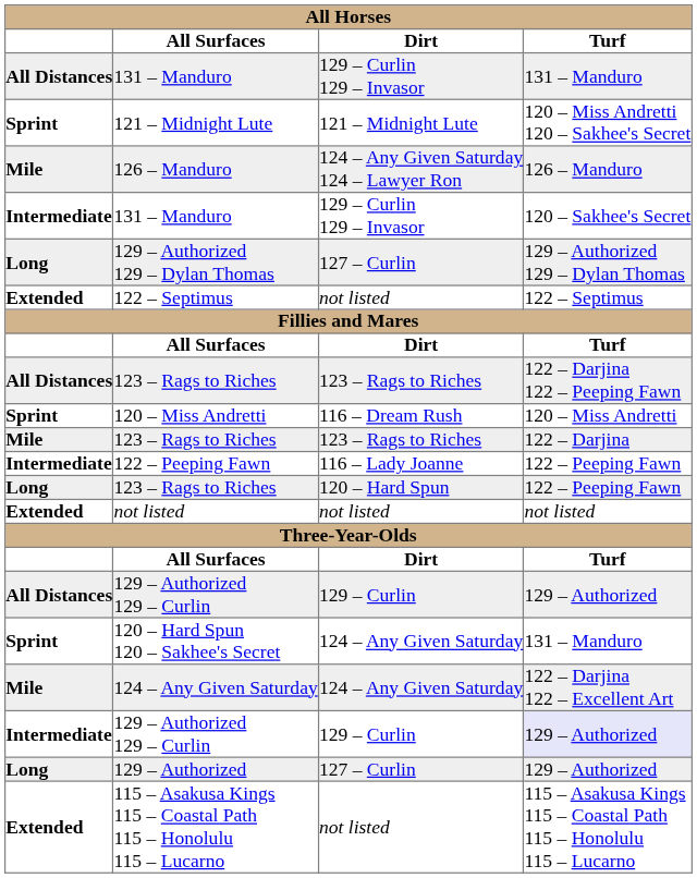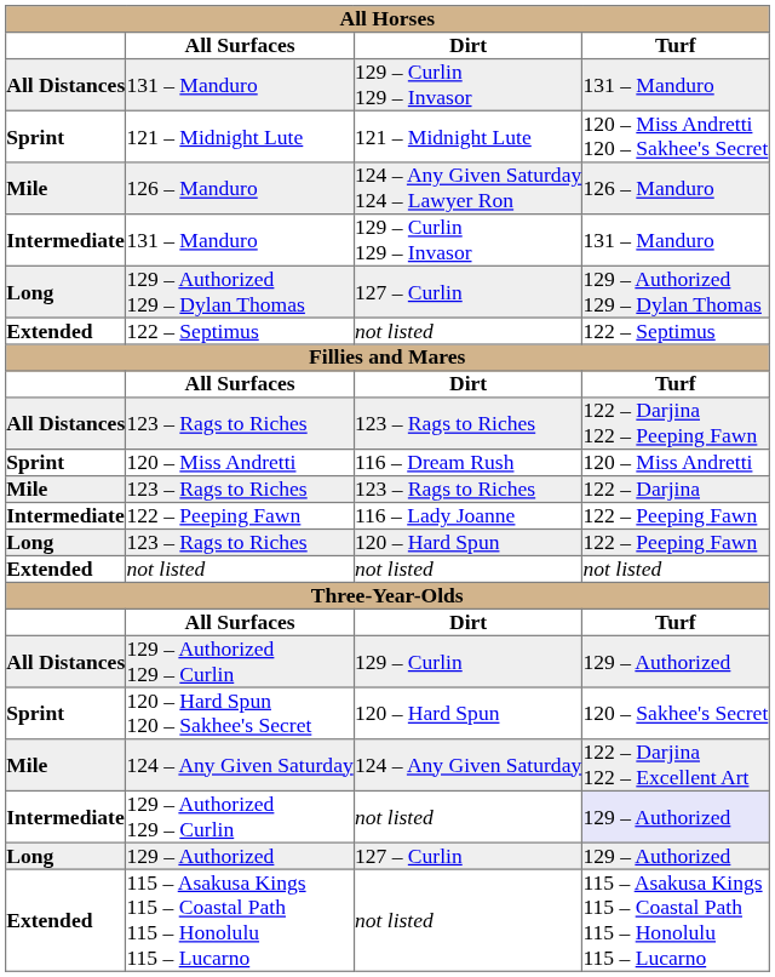Intermediate / 131 – Manduro | Turf: 120 – Sakhee's Secret -> 131 – Manduro
120 – Hard Spun 120 – Sakhee's Secret | Dirt: 124 – Any Given Saturday -> 120 – Hard Spun
120 – Hard Spun 120 – Sakhee's Secret | Turf: 131 – Manduro -> 120 – Sakhee's Secret
Intermediate / 129 – Authorized 129 – Curlin | Dirt: 129 – Curlin -> not listed
